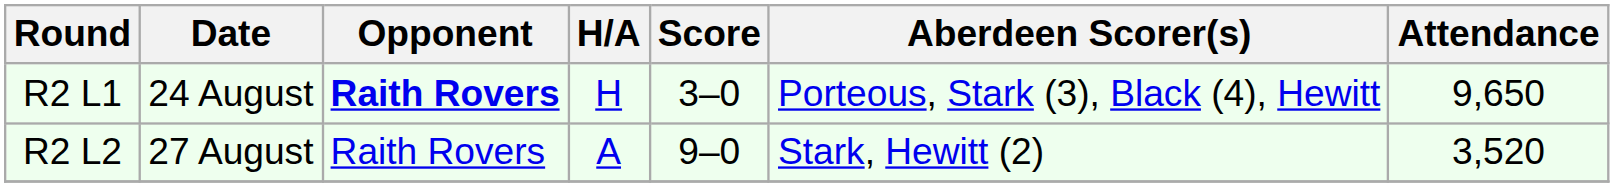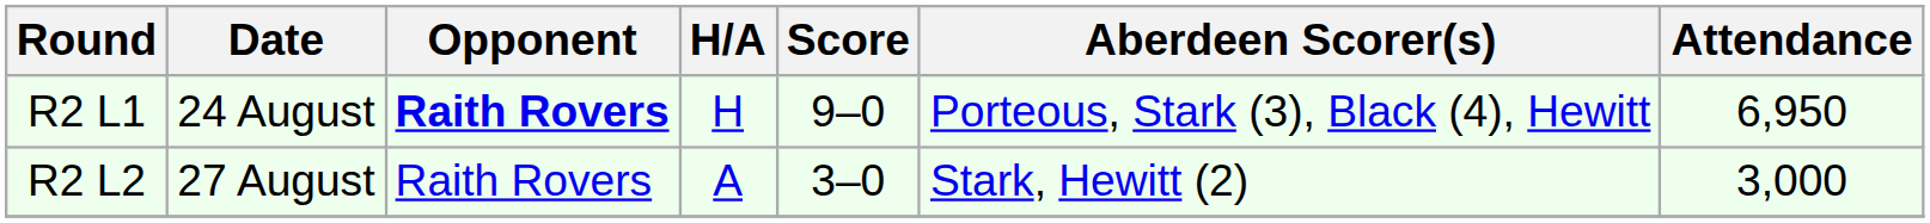R2 L1 | Score: 3–0 -> 9–0
R2 L1 | Attendance: 9,650 -> 6,950
R2 L2 | Score: 9–0 -> 3–0
R2 L2 | Attendance: 3,520 -> 3,000
